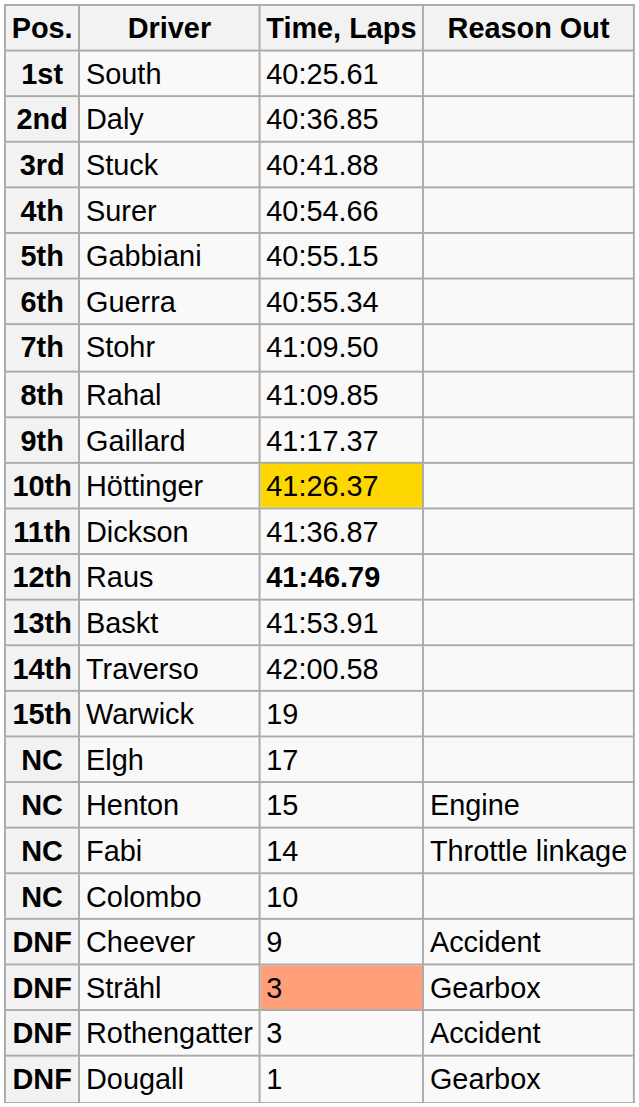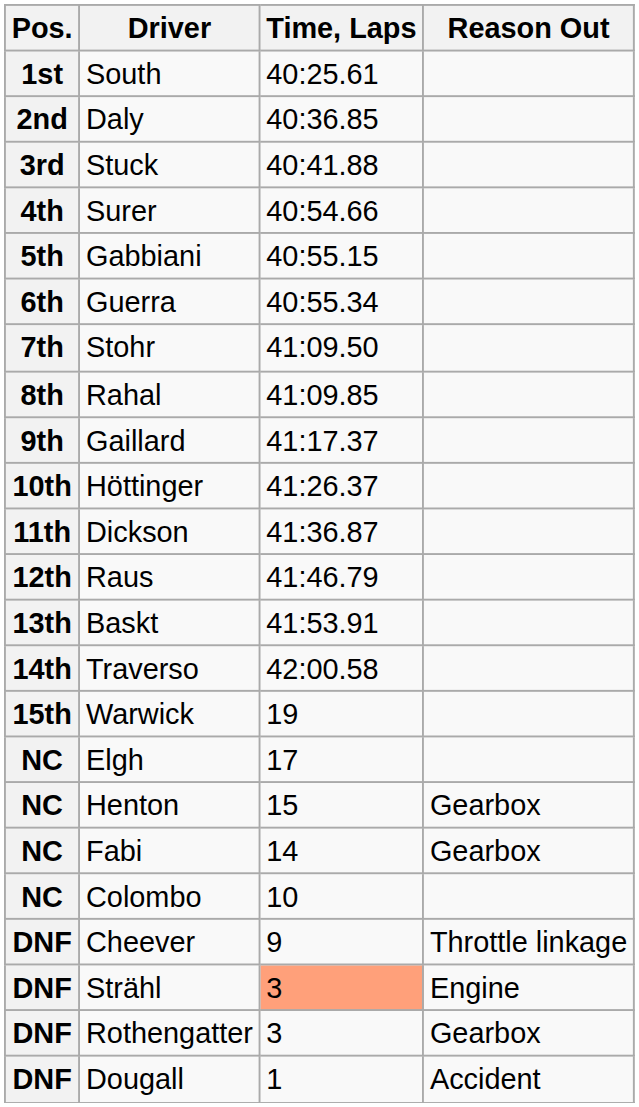Höttinger | Time, Laps: gold background -> no background
Raus | Time, Laps: bold -> normal
Henton | Reason Out: Engine -> Gearbox
Fabi | Reason Out: Throttle linkage -> Gearbox
Cheever | Reason Out: Accident -> Throttle linkage
Strähl | Reason Out: Gearbox -> Engine
Rothengatter | Reason Out: Accident -> Gearbox
Dougall | Reason Out: Gearbox -> Accident
